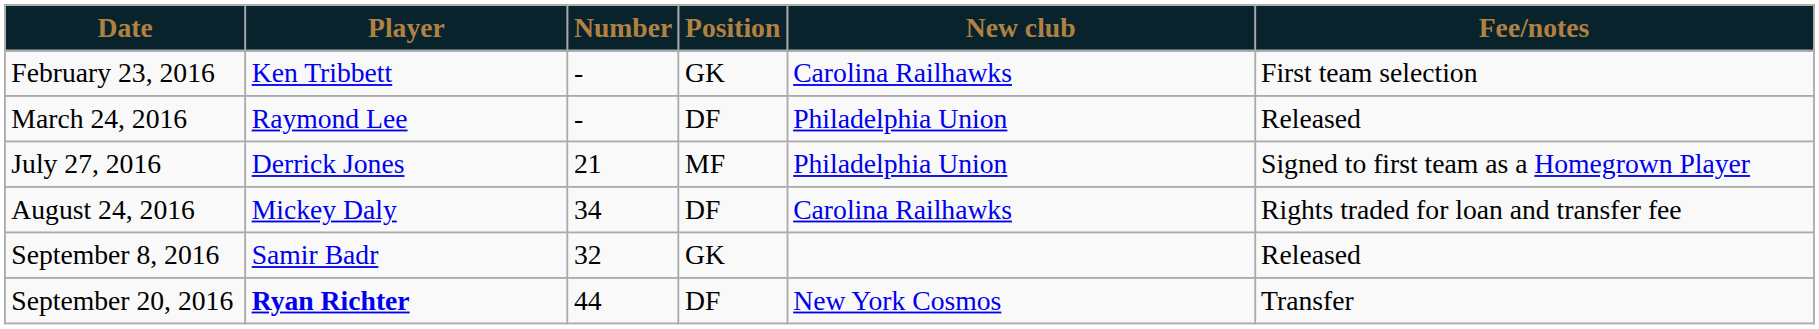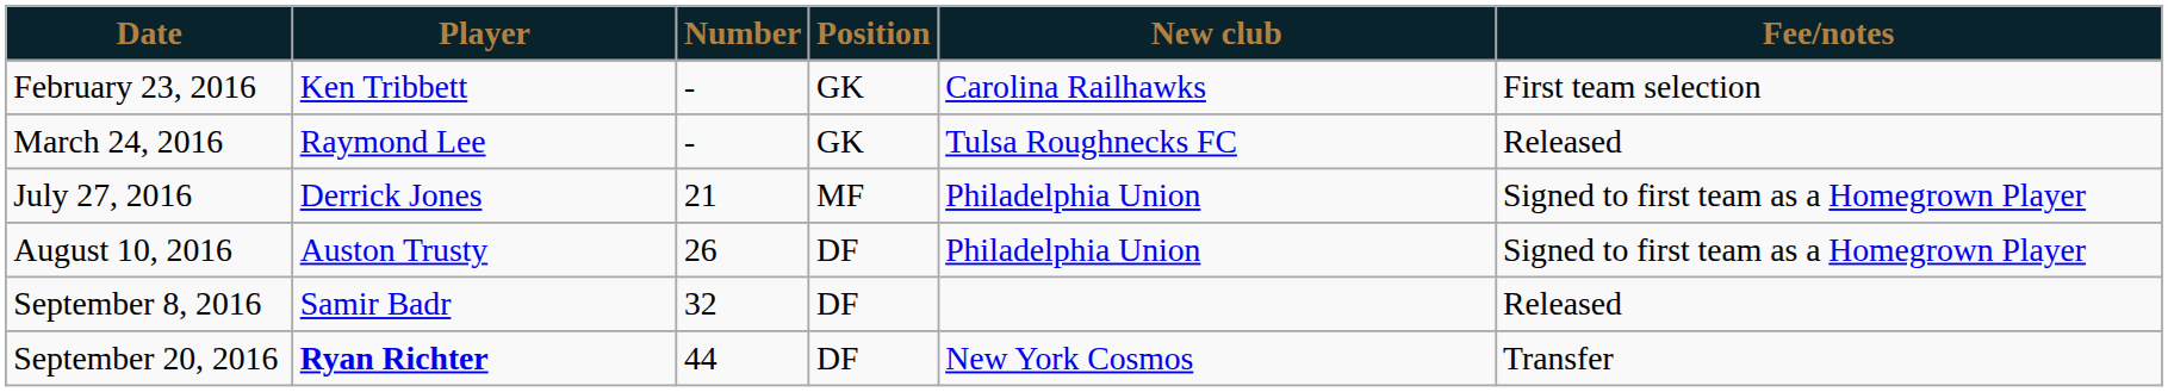March 24, 2016 | Position: DF -> GK
March 24, 2016 | New club: Philadelphia Union -> Tulsa Roughnecks FC
+ row: August 10, 2016 | Auston Trusty | 26 | DF | Philadelphia Union | Signed to first team as a Homegrown Player
- row: August 24, 2016 | Mickey Daly | 34 | DF | Carolina Railhawks | Rights traded for loan and transfer fee
September 8, 2016 | Position: GK -> DF
